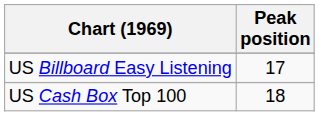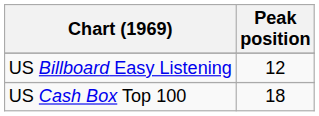US Billboard Easy Listening | Peak position: 17 -> 12
